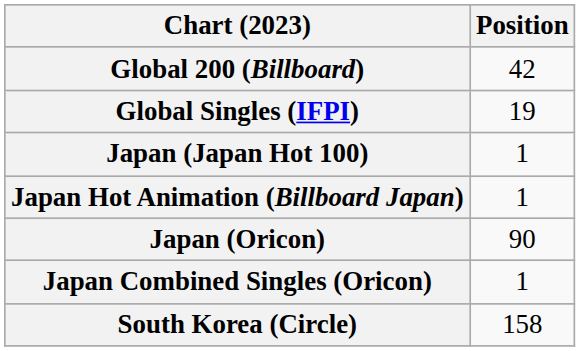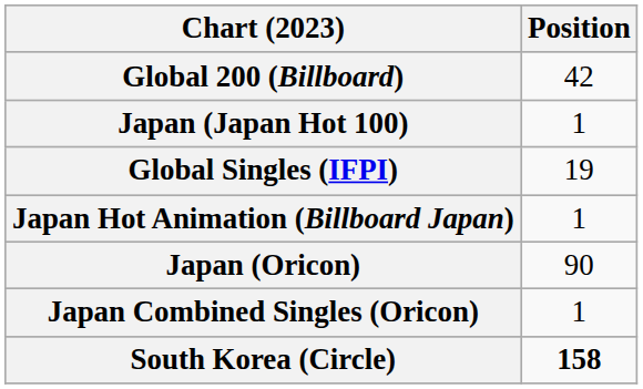rows swapped: Global Singles (IFPI) <-> Japan (Japan Hot 100)
South Korea (Circle) | Position: normal -> bold
